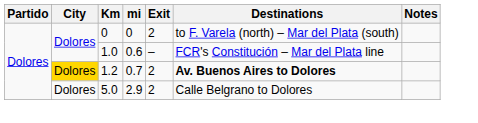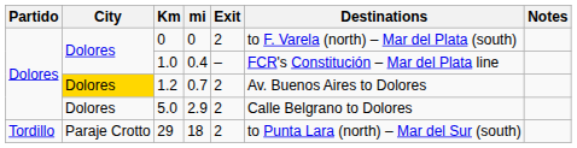1.0 | mi: 0.6 -> 0.4
1.2 | Destinations: bold -> normal
+ row: Tordillo | Paraje Crotto | 29 | 18 | 2 | to Punta Lara (north) – Mar del Sur (south)
